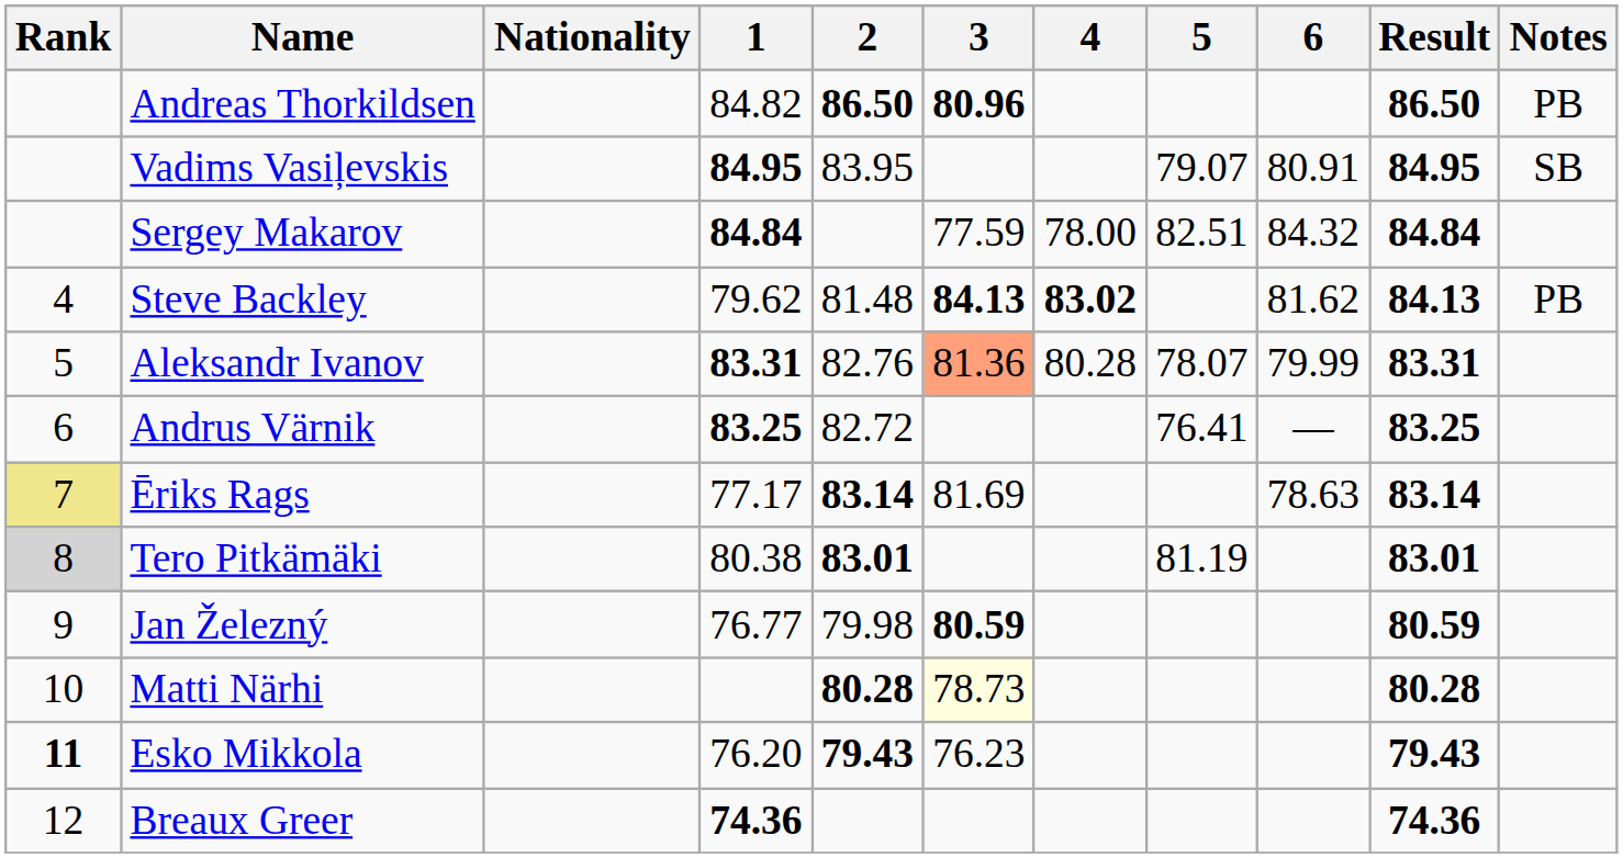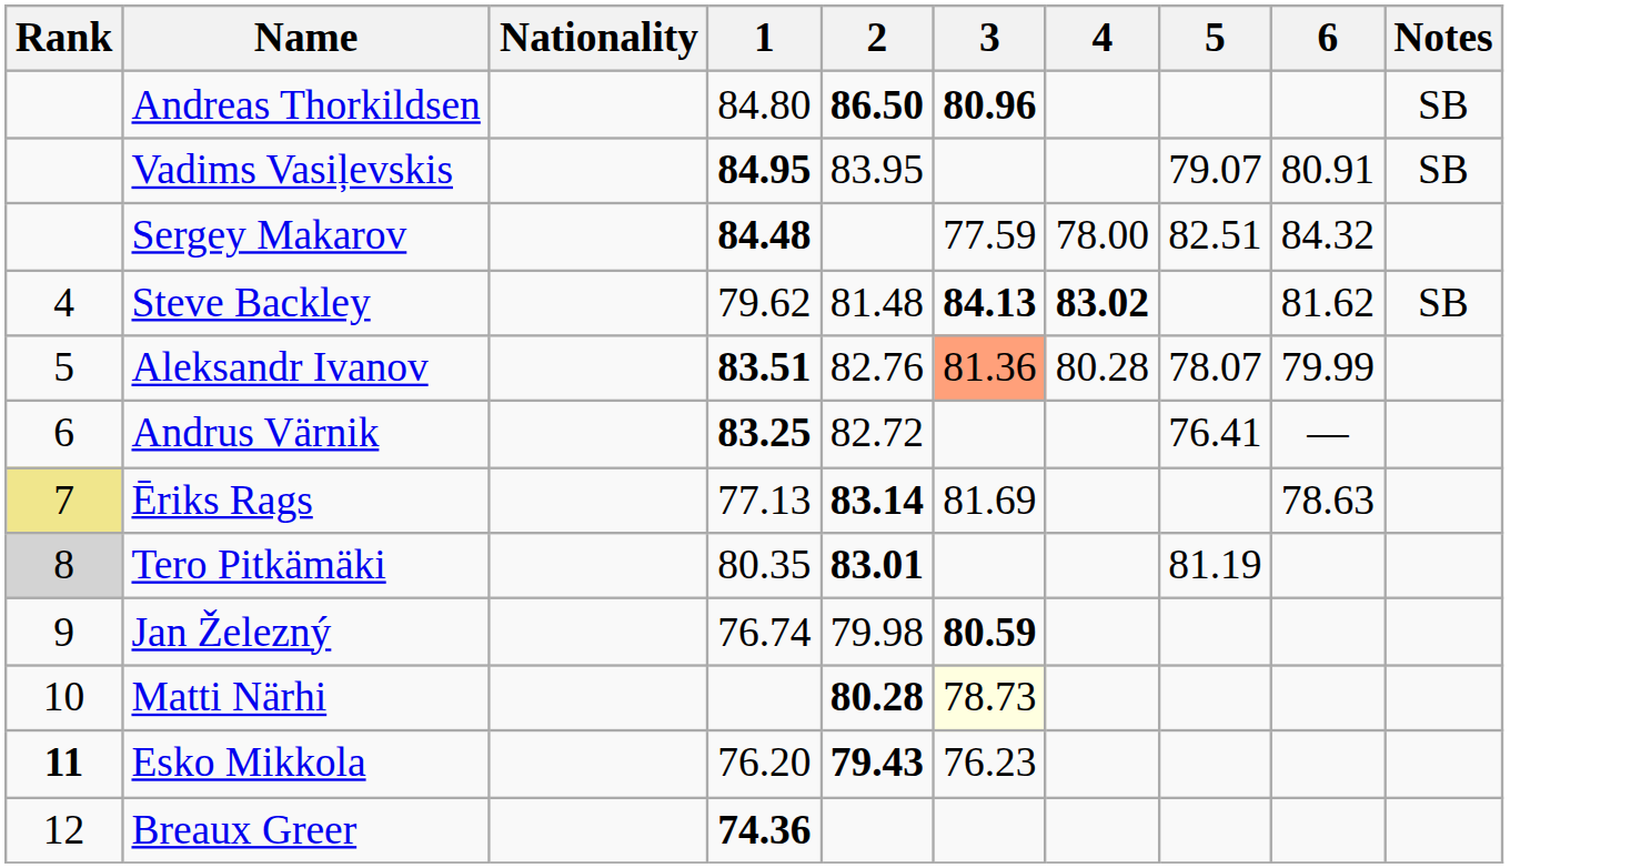- column: Result | 86.50 | 84.95 | 84.84 | 84.13 | 83.31 | 83.25 | 83.14 | 83.01 | 80.59 | 80.28 | 79.43 | 74.36
Andreas Thorkildsen | 1: 84.82 -> 84.80
Andreas Thorkildsen | Notes: PB -> SB
Sergey Makarov | 1: 84.84 -> 84.48
Steve Backley | Notes: PB -> SB
Aleksandr Ivanov | 1: 83.31 -> 83.51
Ēriks Rags | 1: 77.17 -> 77.13
Tero Pitkämäki | 1: 80.38 -> 80.35
Jan Železný | 1: 76.77 -> 76.74
